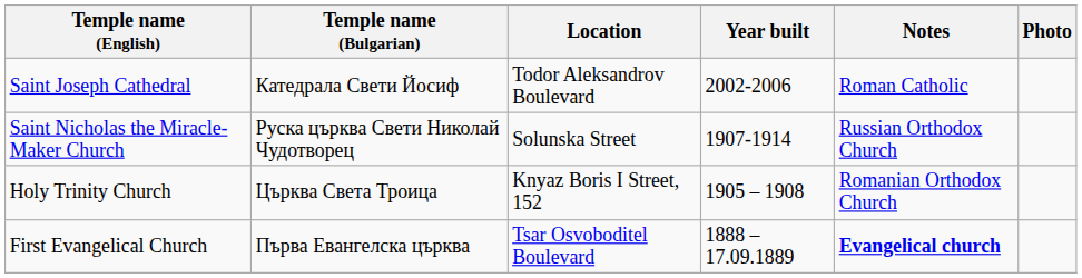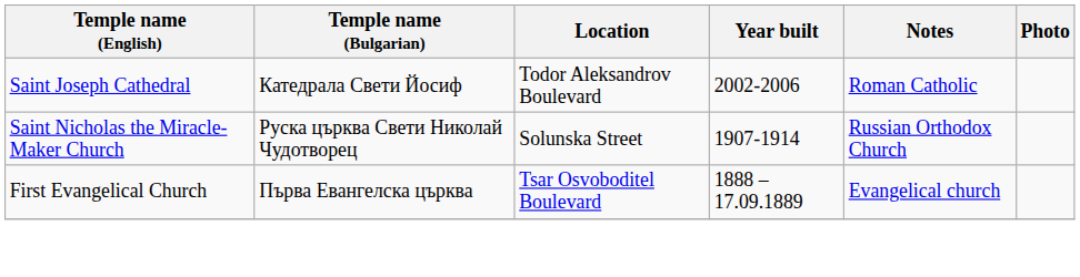- row: Holy Trinity Church | Църква Света Троица | Knyaz Boris I Street, 152 | 1905 – 1908 | Romanian Orthodox Church
First Evangelical Church | Notes: bold -> normal
